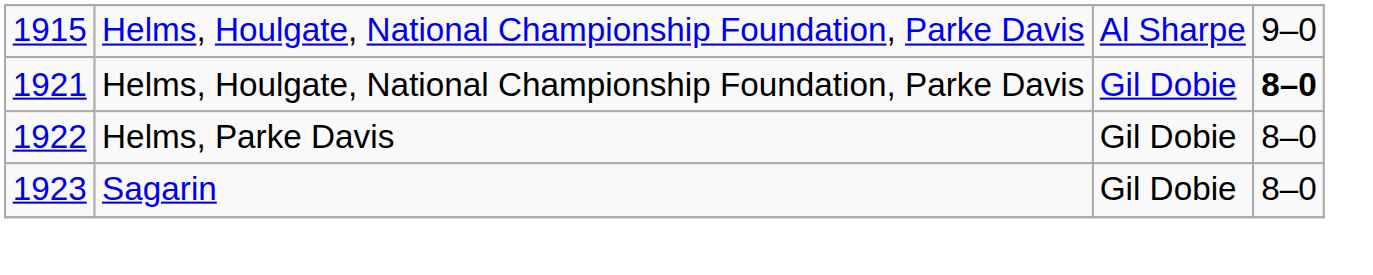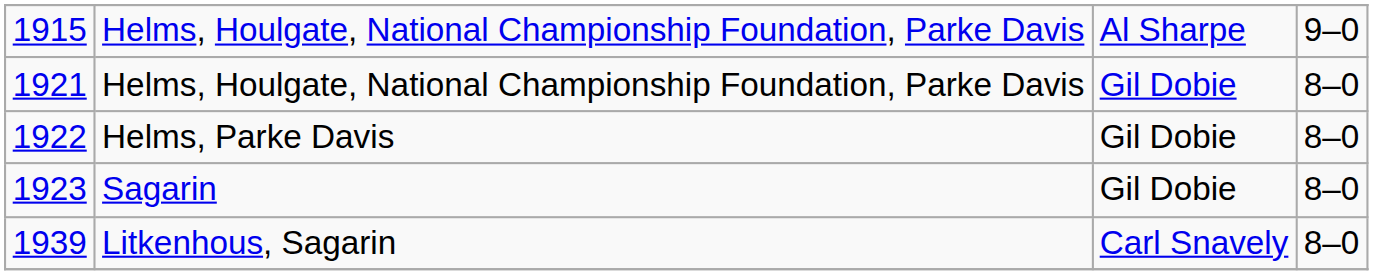1921 | column 4: bold -> normal
+ row: 1939 | Litkenhous, Sagarin | Carl Snavely | 8–0
